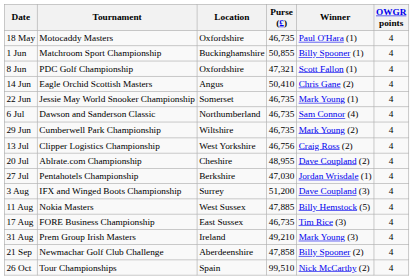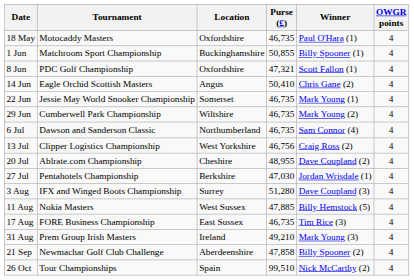rows swapped: 29 Jun <-> 6 Jul
3 Aug | Purse (£): 51,200 -> 51,280
